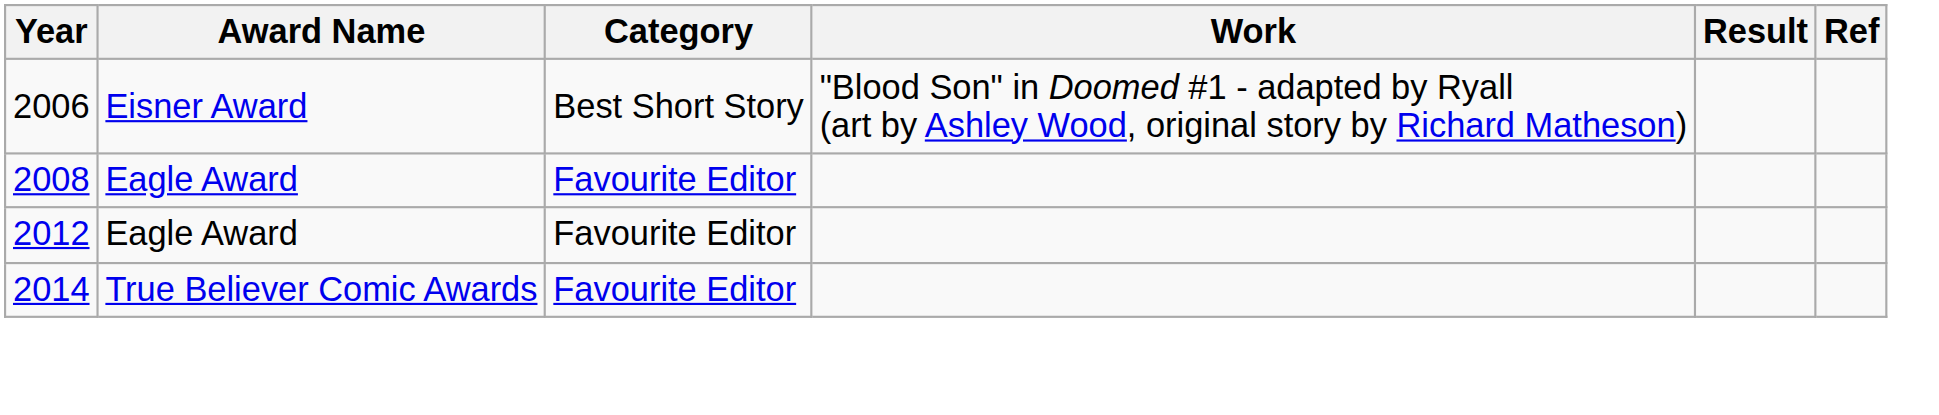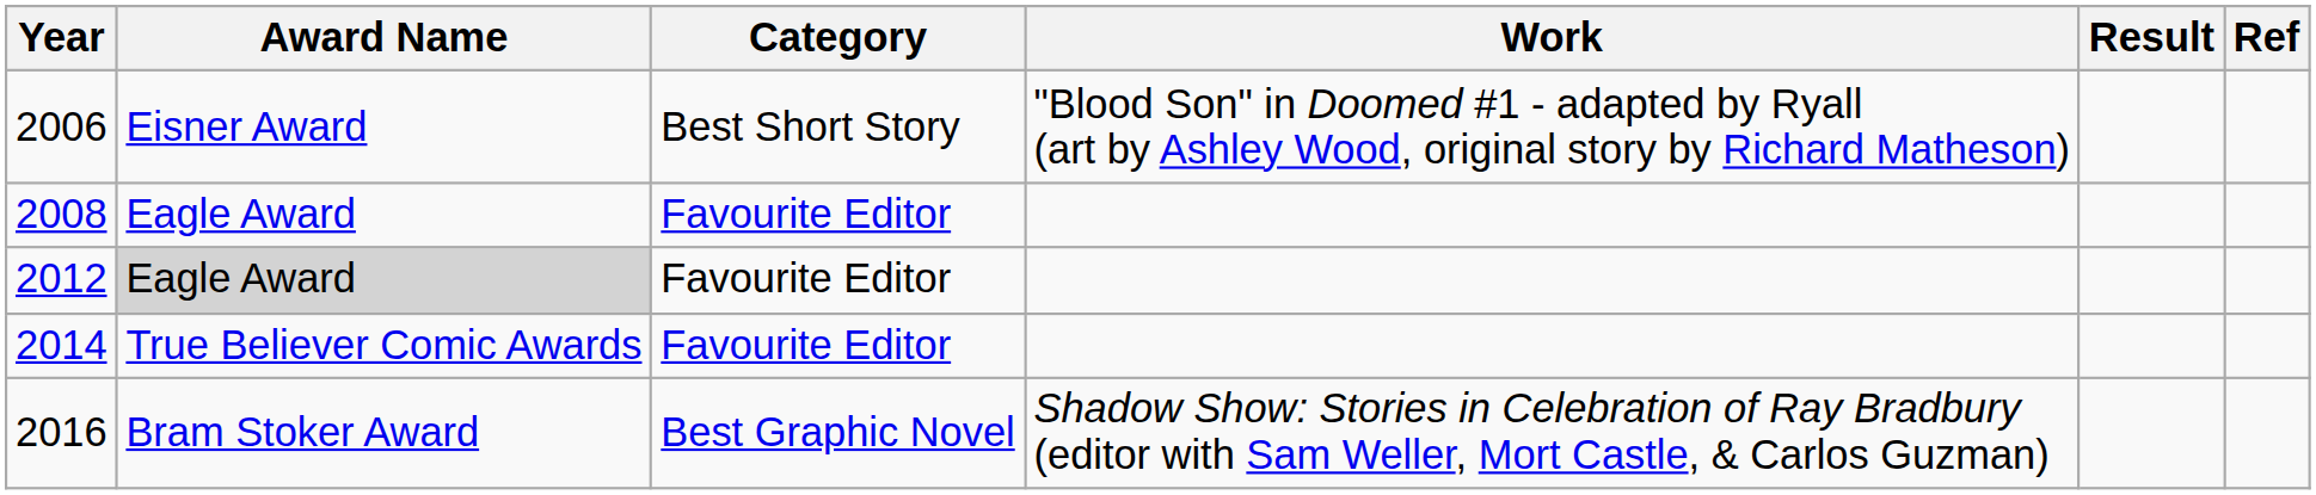2012 | Award Name: no background -> lightgrey background
+ row: 2016 | Bram Stoker Award | Best Graphic Novel | Shadow Show: Stories in Celebration of Ray Bradbury (editor with Sam Weller, Mort Castle, & Carlos Guzman)
